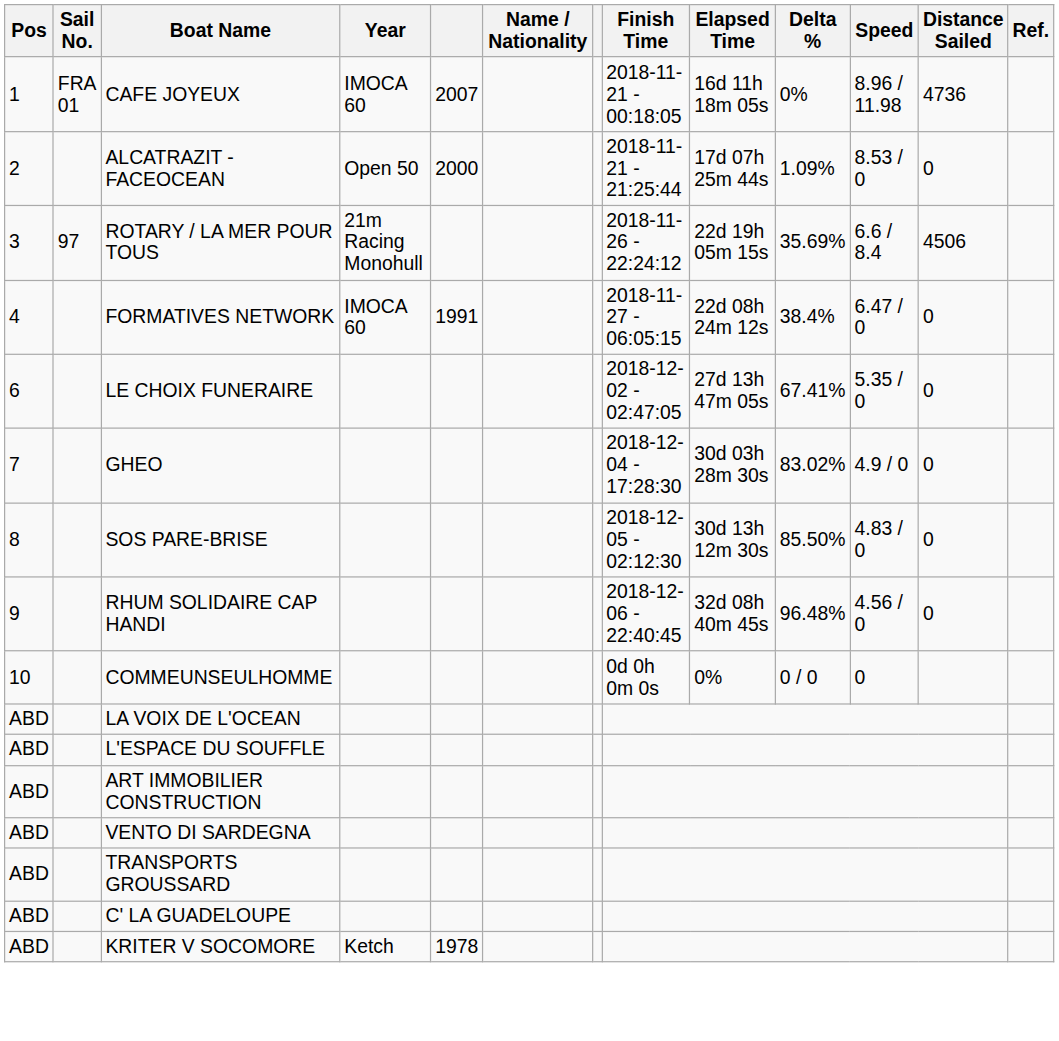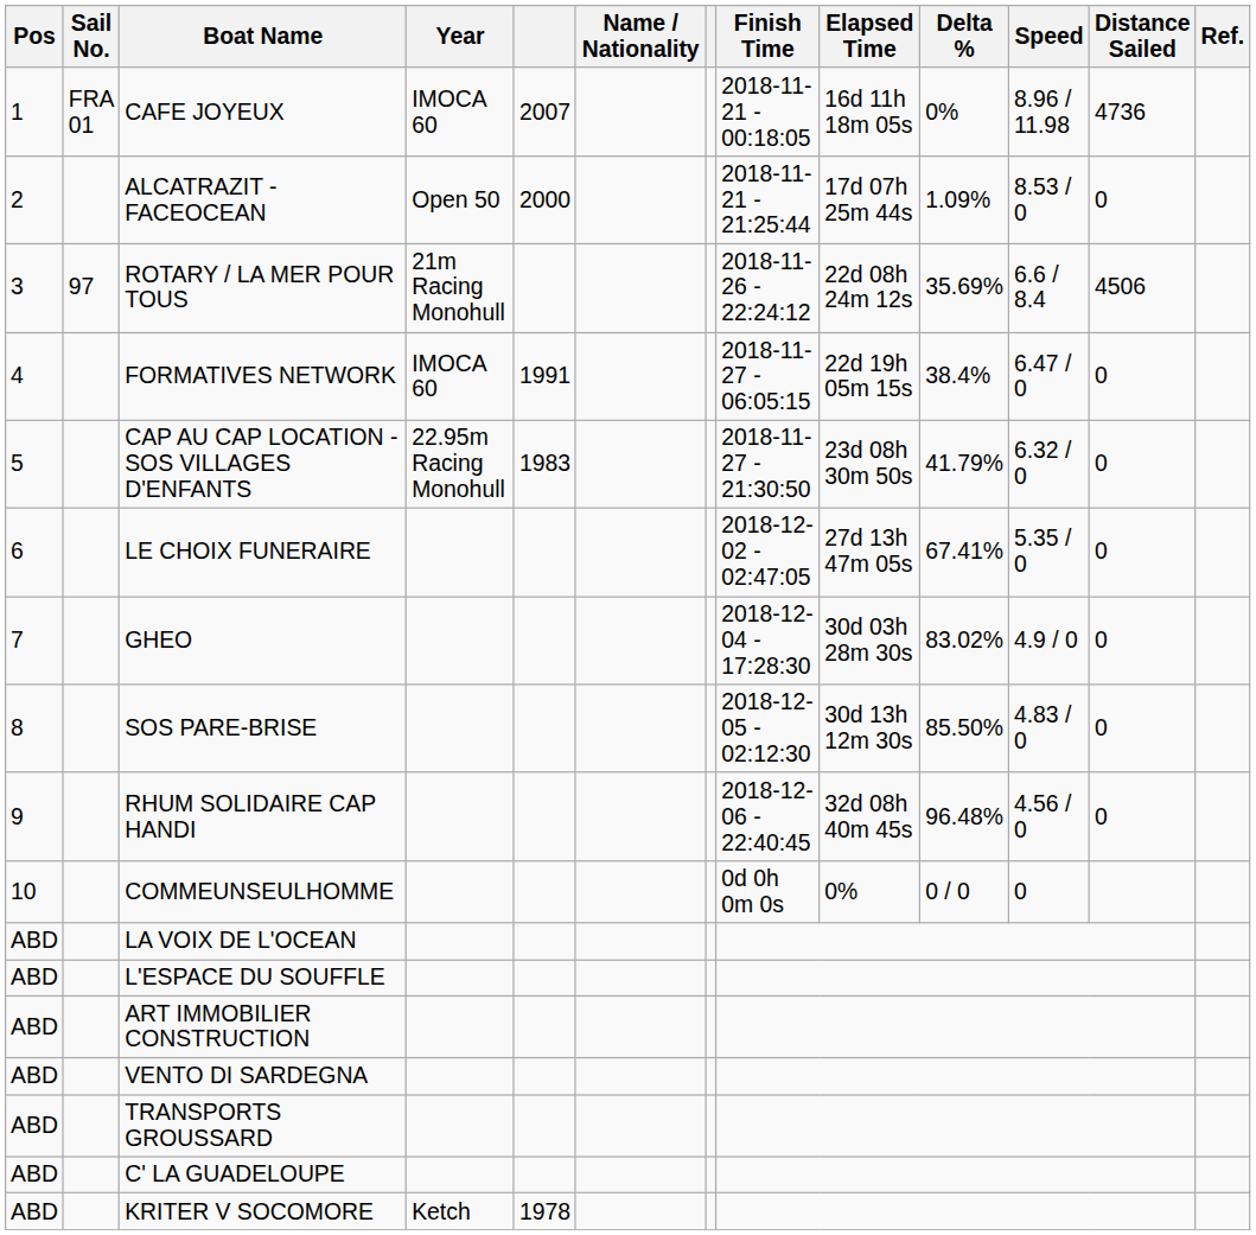ROTARY / LA MER POUR TOUS | Elapsed Time: 22d 19h 05m 15s -> 22d 08h 24m 12s
FORMATIVES NETWORK | Elapsed Time: 22d 08h 24m 12s -> 22d 19h 05m 15s
+ row: 5 | CAP AU CAP LOCATION - SOS VILLAGES D'ENFANTS | 22.95m Racing Monohull | 1983 | 2018-11-27 - 21:30:50 | 23d 08h 30m 50s | 41.79% | 6.32 / 0 | 0
